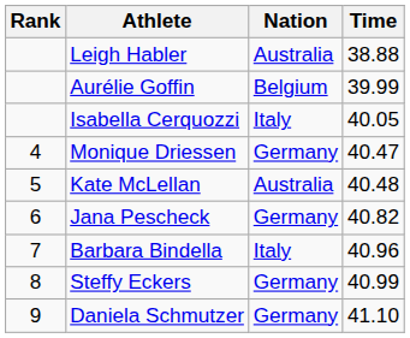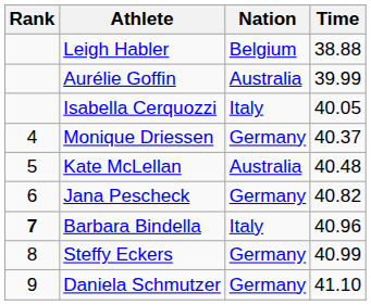Leigh Habler | Nation: Australia -> Belgium
Aurélie Goffin | Nation: Belgium -> Australia
Monique Driessen | Time: 40.47 -> 40.37
Barbara Bindella | Rank: normal -> bold
